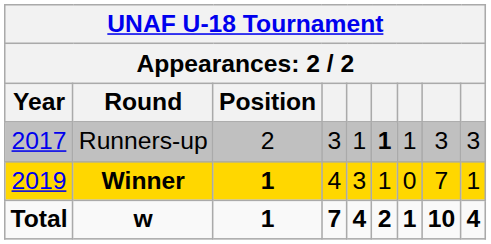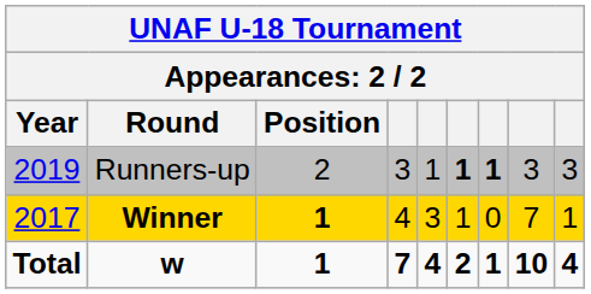Runners-up | Year: 2017 -> 2019
Runners-up | column 7: normal -> bold
Winner | Year: 2019 -> 2017
